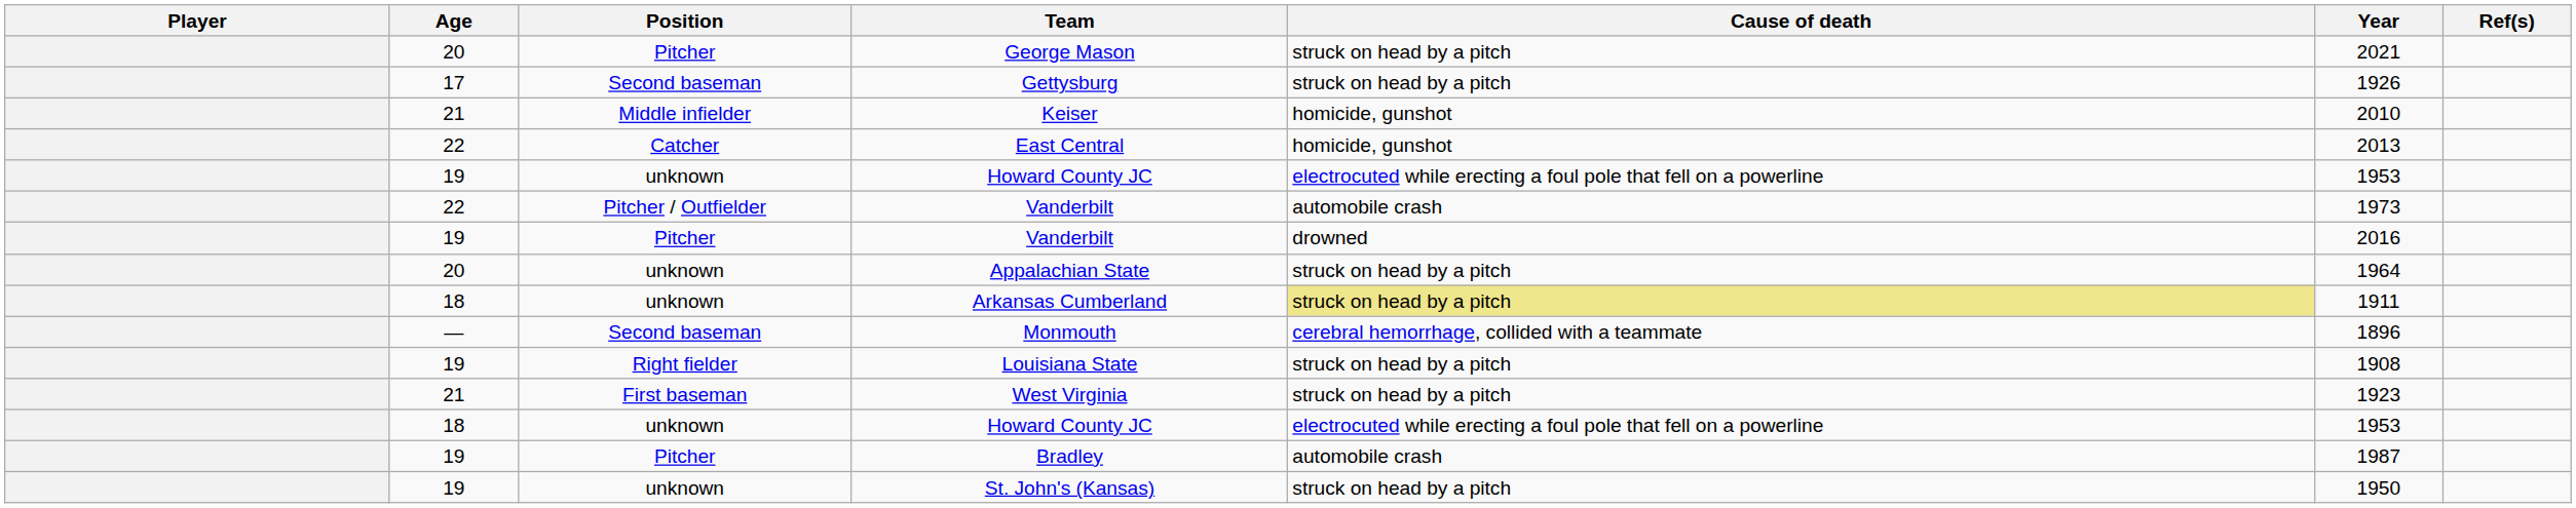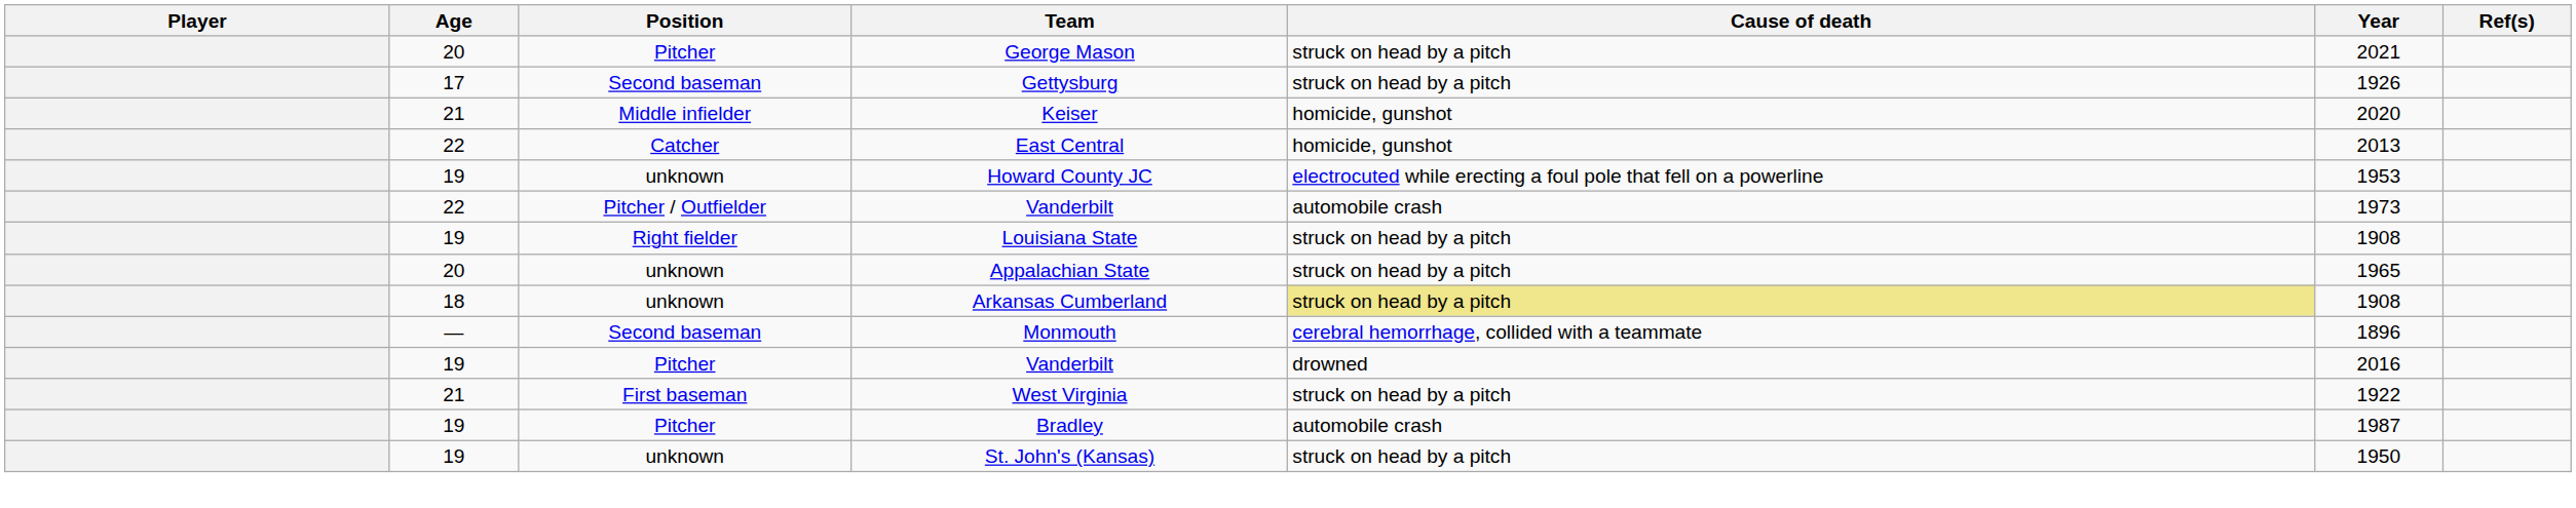Keiser | Year: 2010 -> 2020
rows swapped: 19 / Vanderbilt <-> Louisiana State
Appalachian State | Year: 1964 -> 1965
Arkansas Cumberland | Year: 1911 -> 1908
West Virginia | Year: 1923 -> 1922
- row: 18 | unknown | Howard County JC | electrocuted while erecting a foul pole that fell on a powerline | 1953
